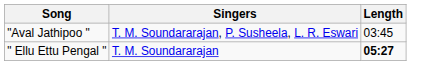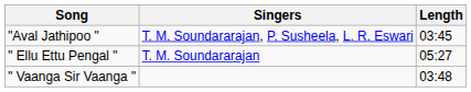" Ellu Ettu Pengal " | Length: bold -> normal
+ row: " Vaanga Sir Vaanga " | 03:48
